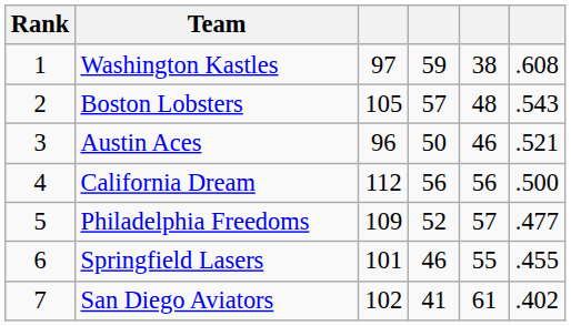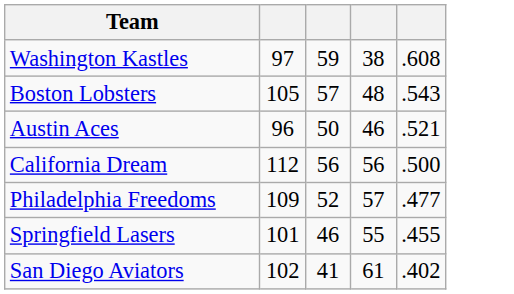- column: Rank | 1 | 2 | 3 | 4 | 5 | 6 | 7
